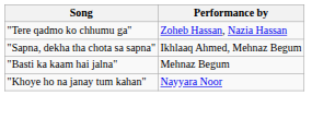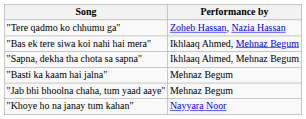+ row: "Bas ek tere siwa koi nahi hai mera" | Ikhlaaq Ahmed, Mehnaz Begum
+ row: "Jab bhi bhoolna chaha, tum yaad aaye" | Mehnaz Begum
